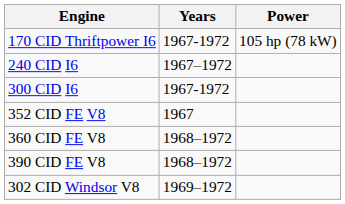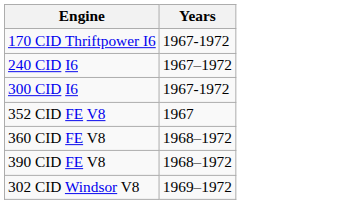- column: Power | 105 hp (78 kW)
